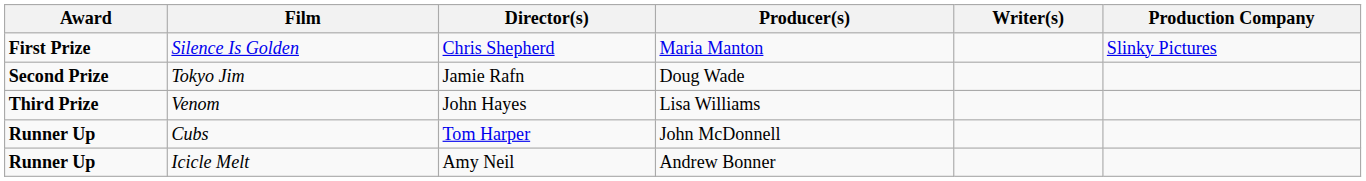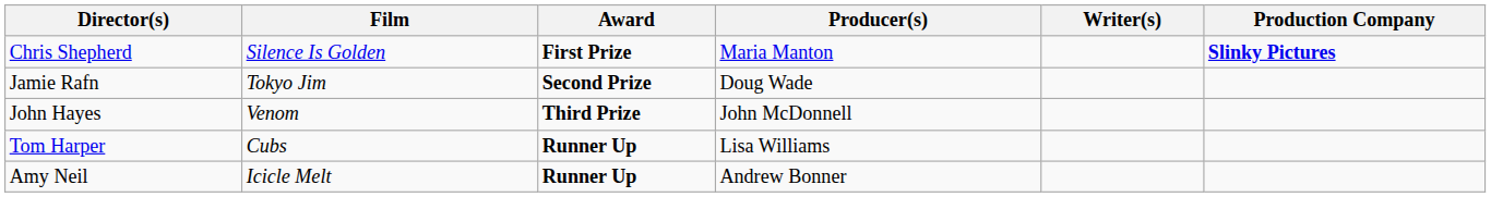columns swapped: Award <-> Director(s)
Silence Is Golden | Production Company: normal -> bold
Venom | Producer(s): Lisa Williams -> John McDonnell
Cubs | Producer(s): John McDonnell -> Lisa Williams
